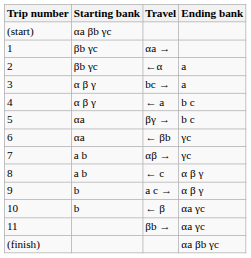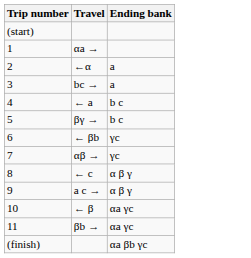- column: Starting bank | αa βb γc | βb γc | βb γc | α β γ | α β γ | αa | αa | a b | a b | b | b
